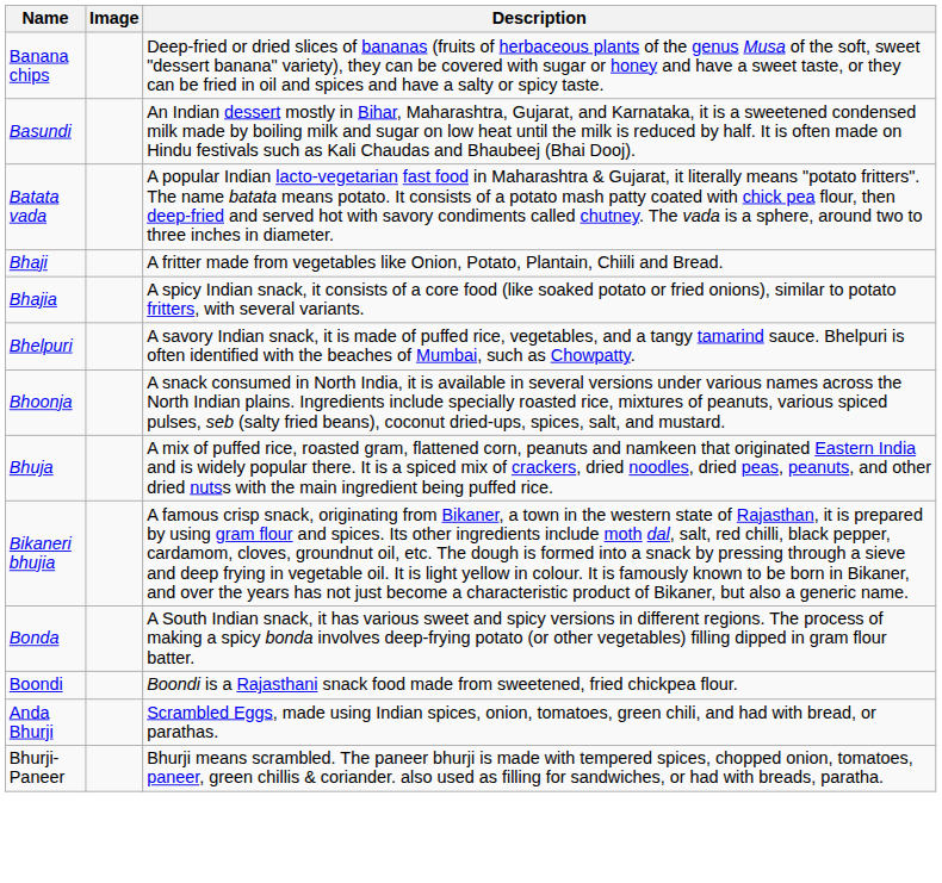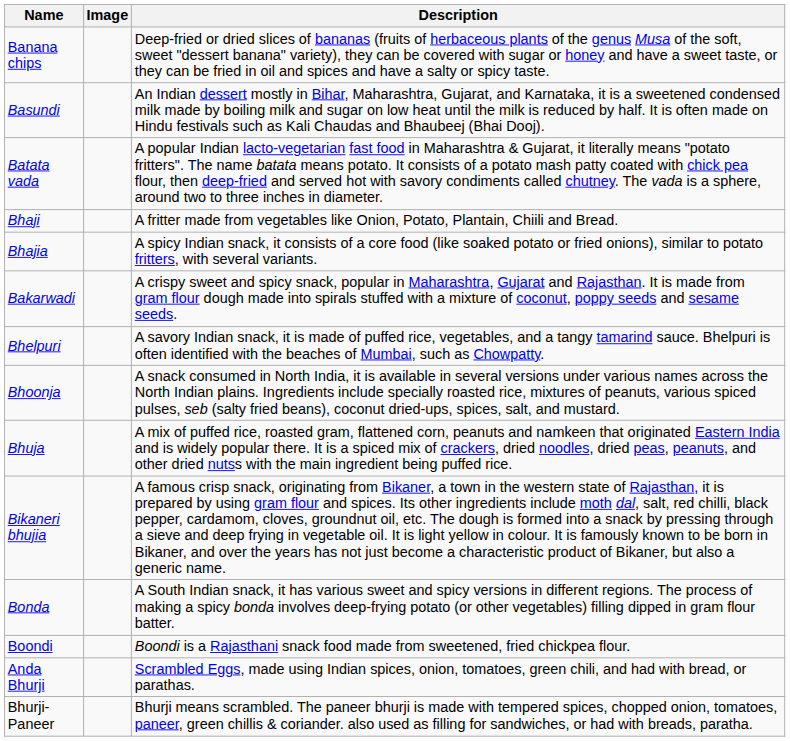+ row: Bakarwadi | A crispy sweet and spicy snack, popular in Maharashtra, Gujarat and Rajasthan. It is made from gram flour dough made into spirals stuffed with a mixture of coconut, poppy seeds and sesame seeds.
